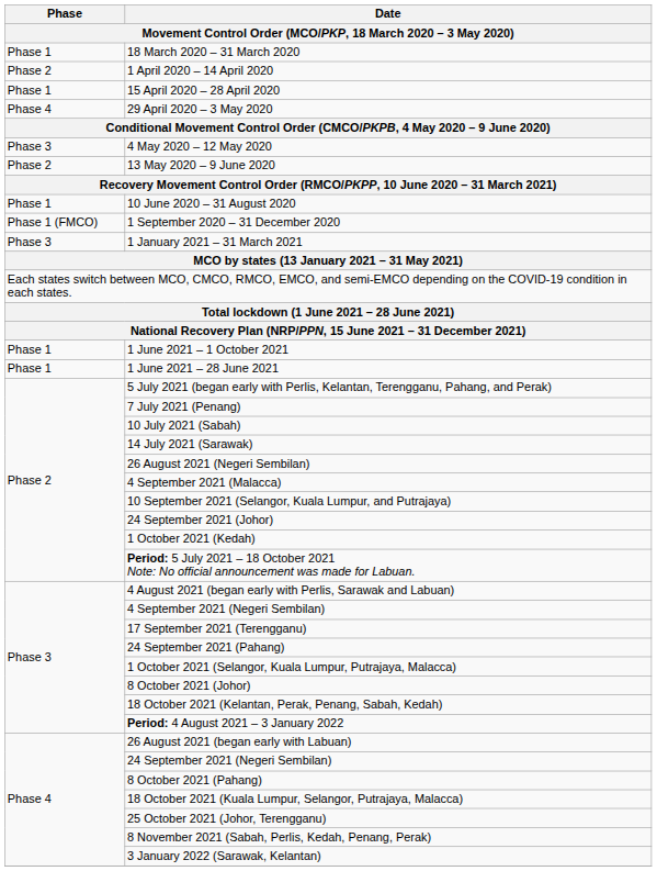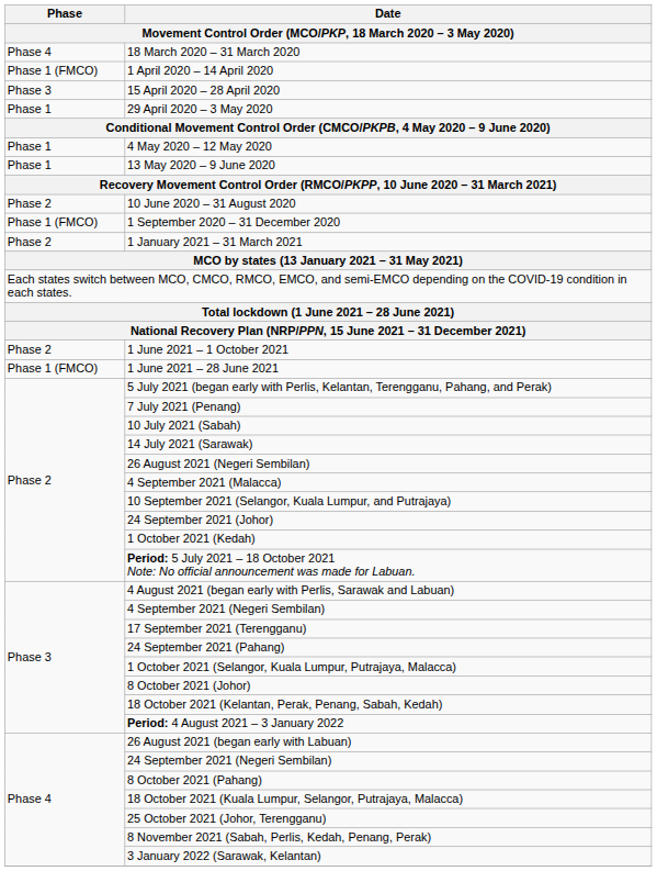18 March 2020 – 31 March 2020 | Phase: Phase 1 -> Phase 4
1 April 2020 – 14 April 2020 | Phase: Phase 2 -> Phase 1 (FMCO)
15 April 2020 – 28 April 2020 | Phase: Phase 1 -> Phase 3
29 April 2020 – 3 May 2020 | Phase: Phase 4 -> Phase 1
4 May 2020 – 12 May 2020 | Phase: Phase 3 -> Phase 1
13 May 2020 – 9 June 2020 | Phase: Phase 2 -> Phase 1
10 June 2020 – 31 August 2020 | Phase: Phase 1 -> Phase 2
1 January 2021 – 31 March 2021 | Phase: Phase 3 -> Phase 2
1 June 2021 – 1 October 2021 | Phase: Phase 1 -> Phase 2
1 June 2021 – 28 June 2021 | Phase: Phase 1 -> Phase 1 (FMCO)
